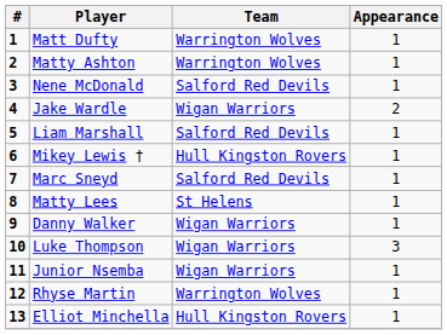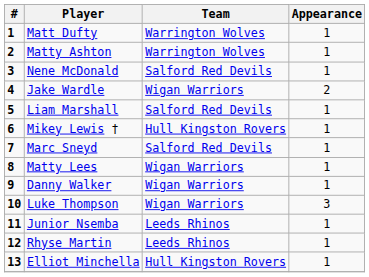Matty Lees | Team: St Helens -> Wigan Warriors
Junior Nsemba | Team: Wigan Warriors -> Leeds Rhinos
Rhyse Martin | Team: Warrington Wolves -> Leeds Rhinos
